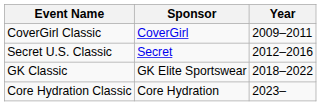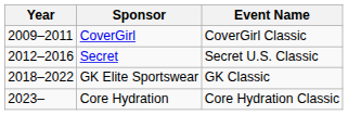columns swapped: Year <-> Event Name
